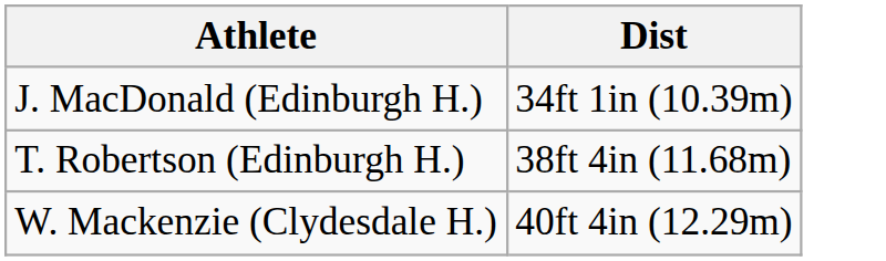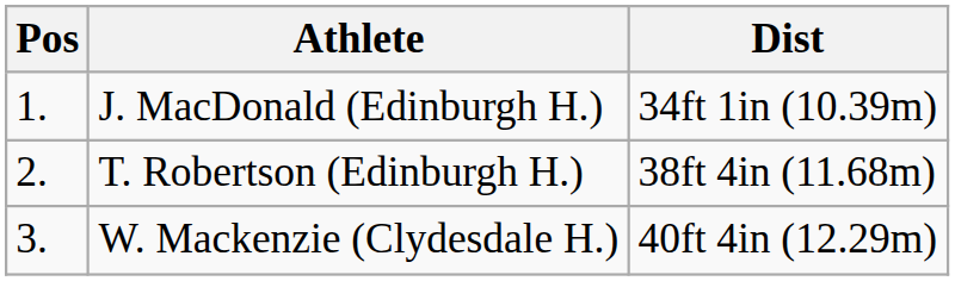+ column: Pos | 1. | 2. | 3.
